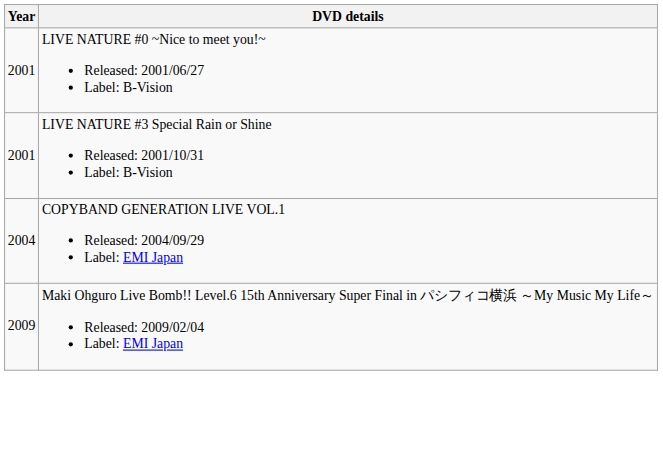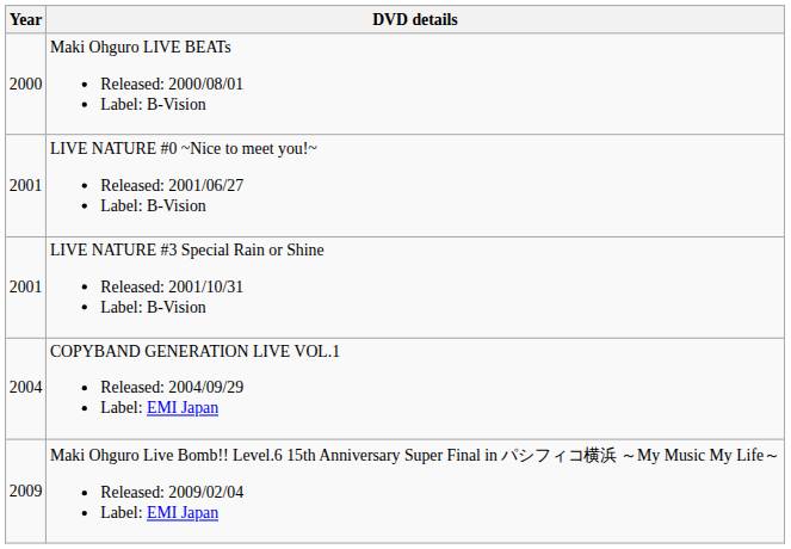+ row: 2000 | Maki Ohguro LIVE BEATs Released: 2000/08/01 Label: B-Vision
